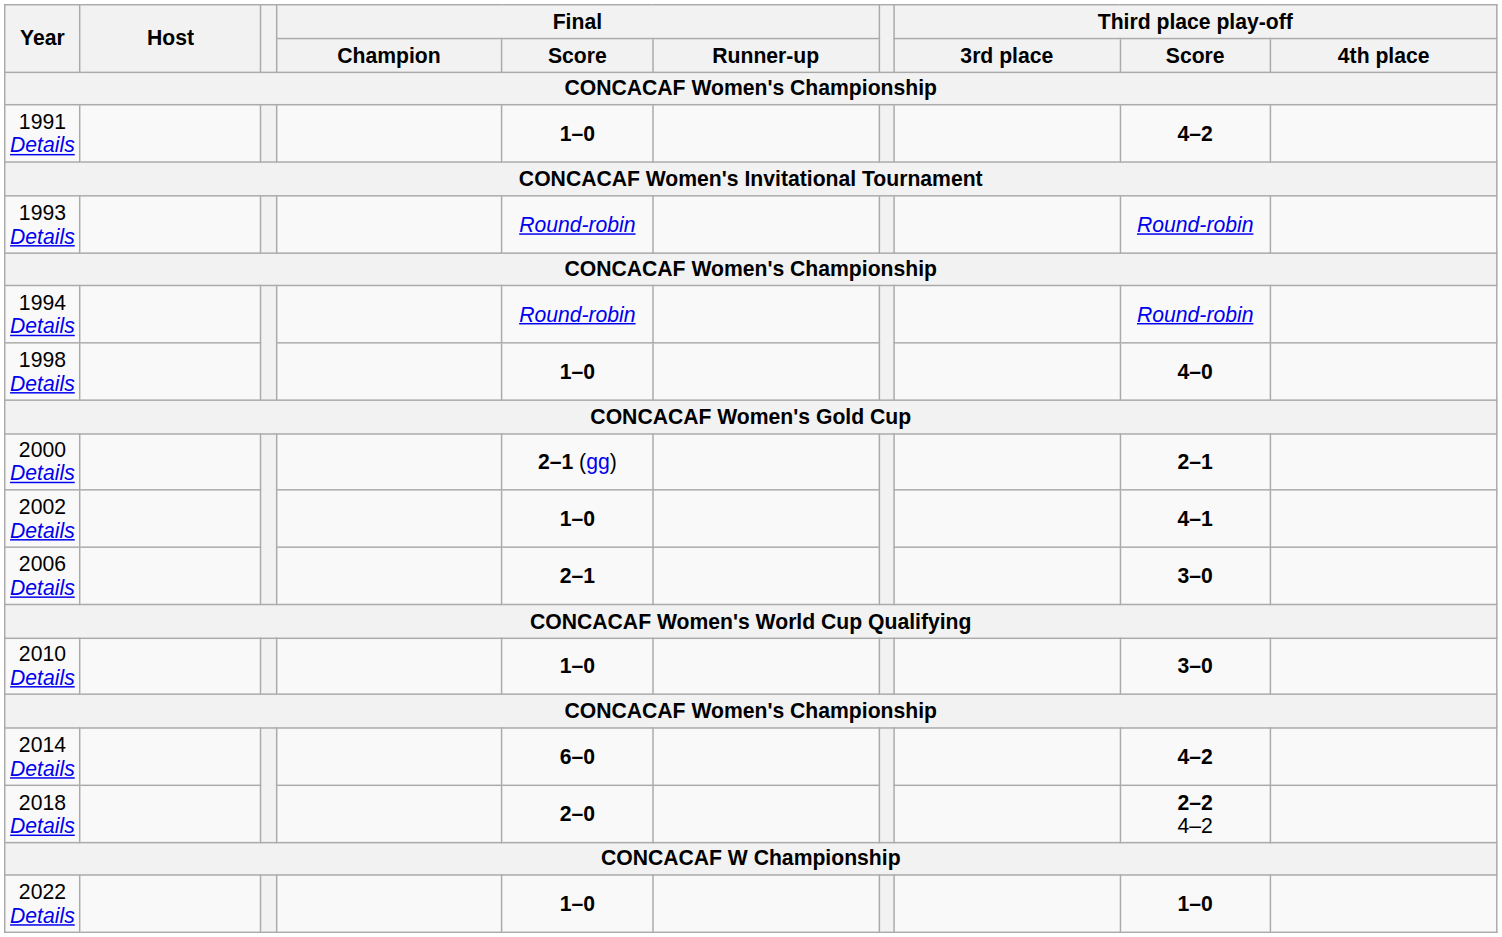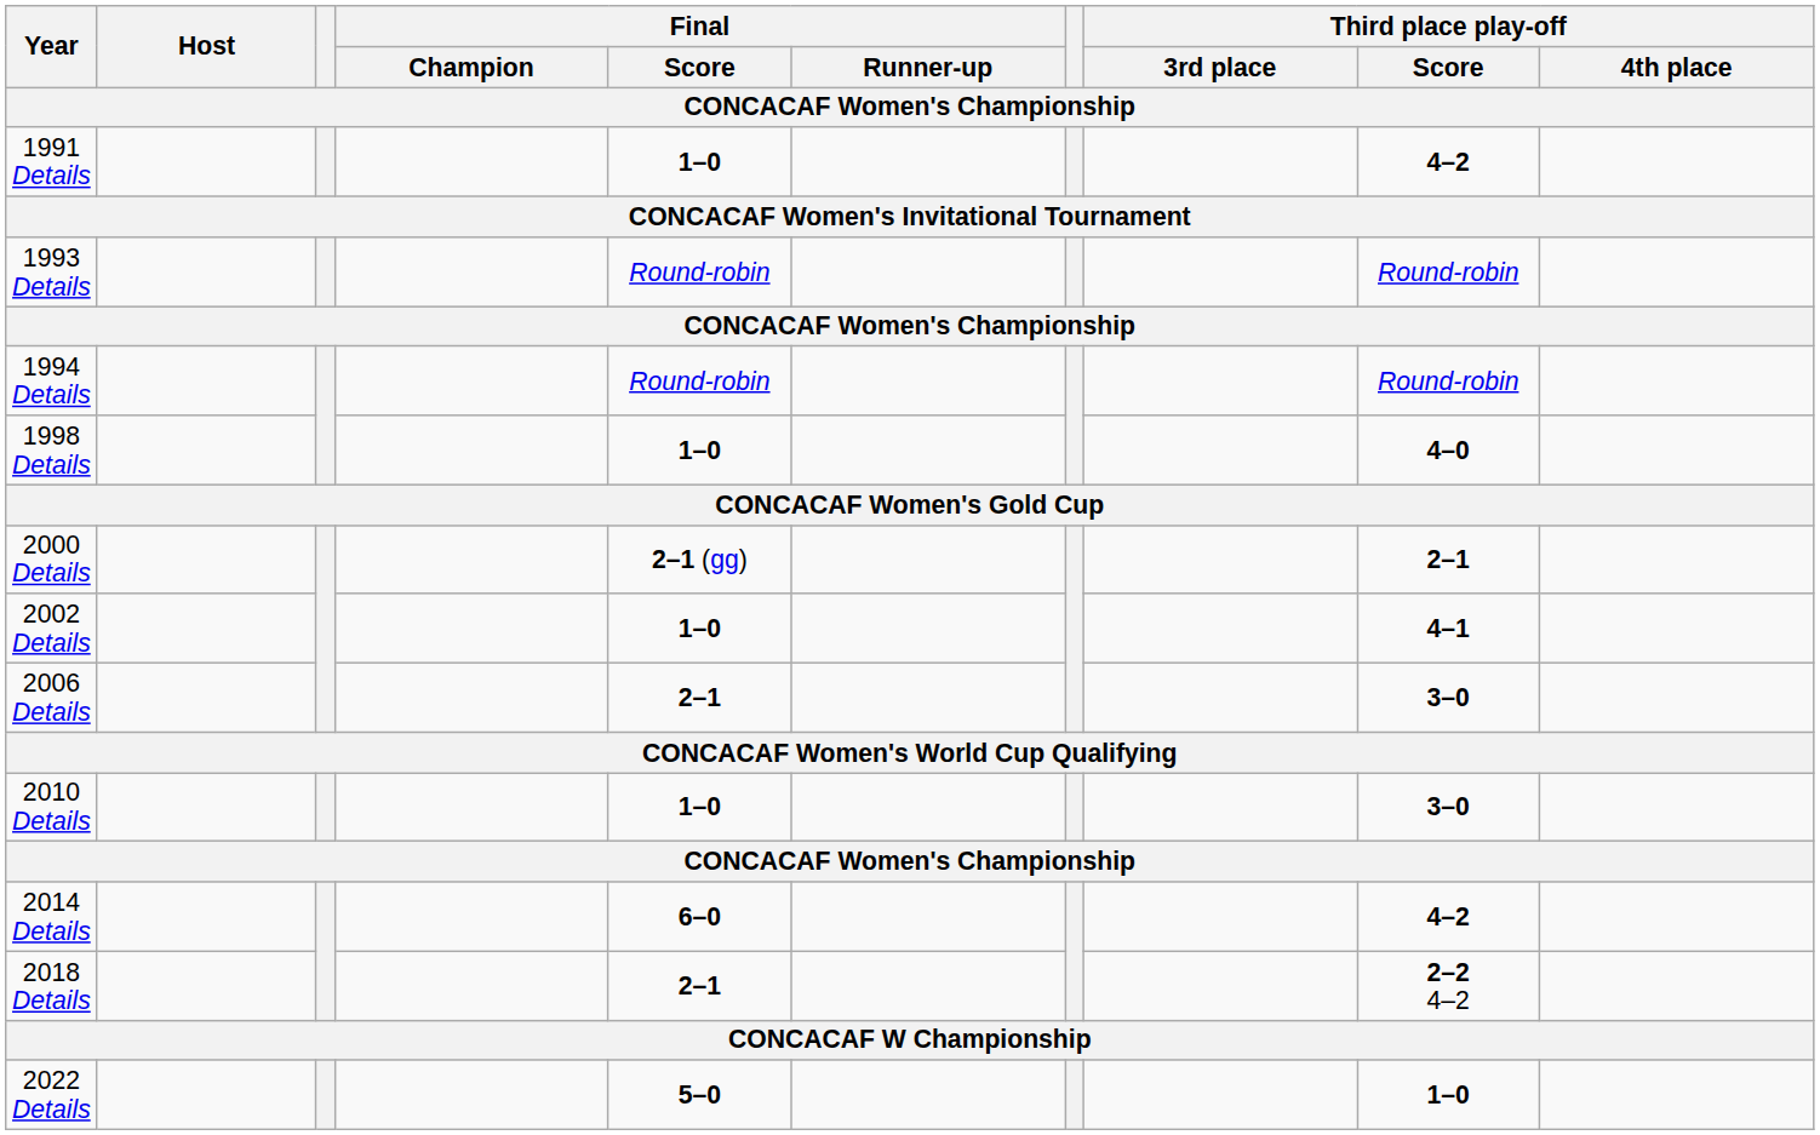2018 Details | Final / Score: 2–0 -> 2–1
2022 Details | Final / Score: 1–0 -> 5–0
